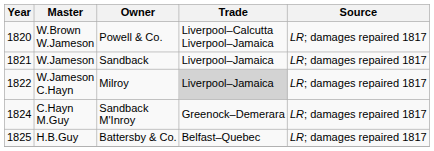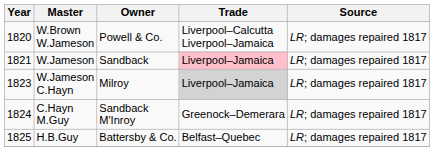W.Jameson | Trade: no background -> pink background
W.Jameson C.Hayn | Year: 1822 -> 1823
